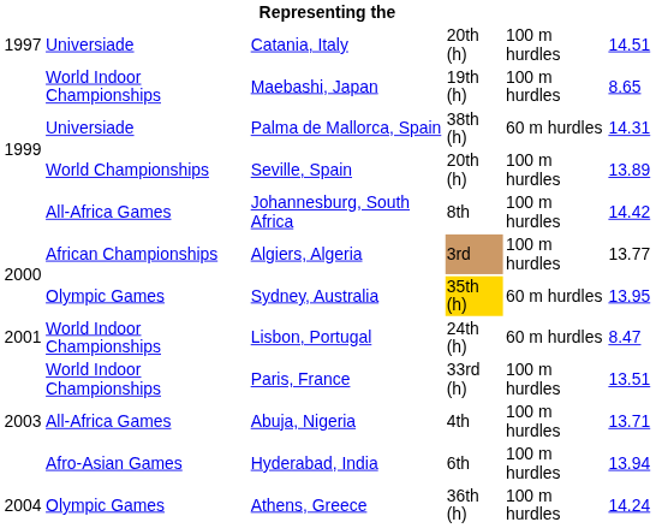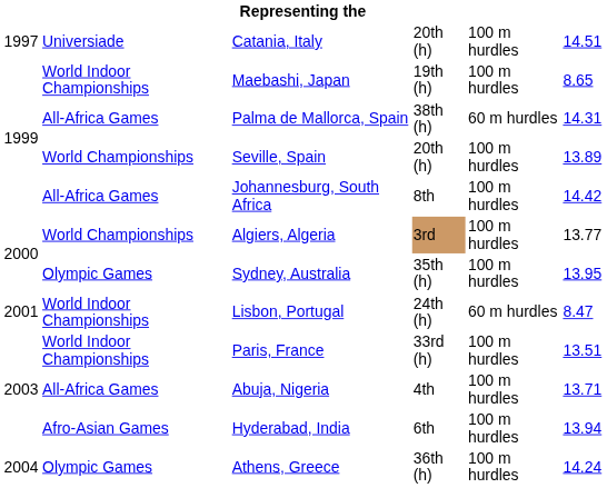Palma de Mallorca, Spain | column 2: Universiade -> All-Africa Games
Algiers, Algeria | column 2: African Championships -> World Championships
Sydney, Australia | column 4: gold background -> no background
Sydney, Australia | column 5: 60 m hurdles -> 100 m hurdles
